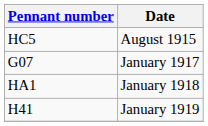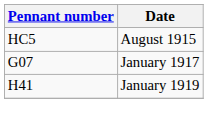- row: HA1 | January 1918
